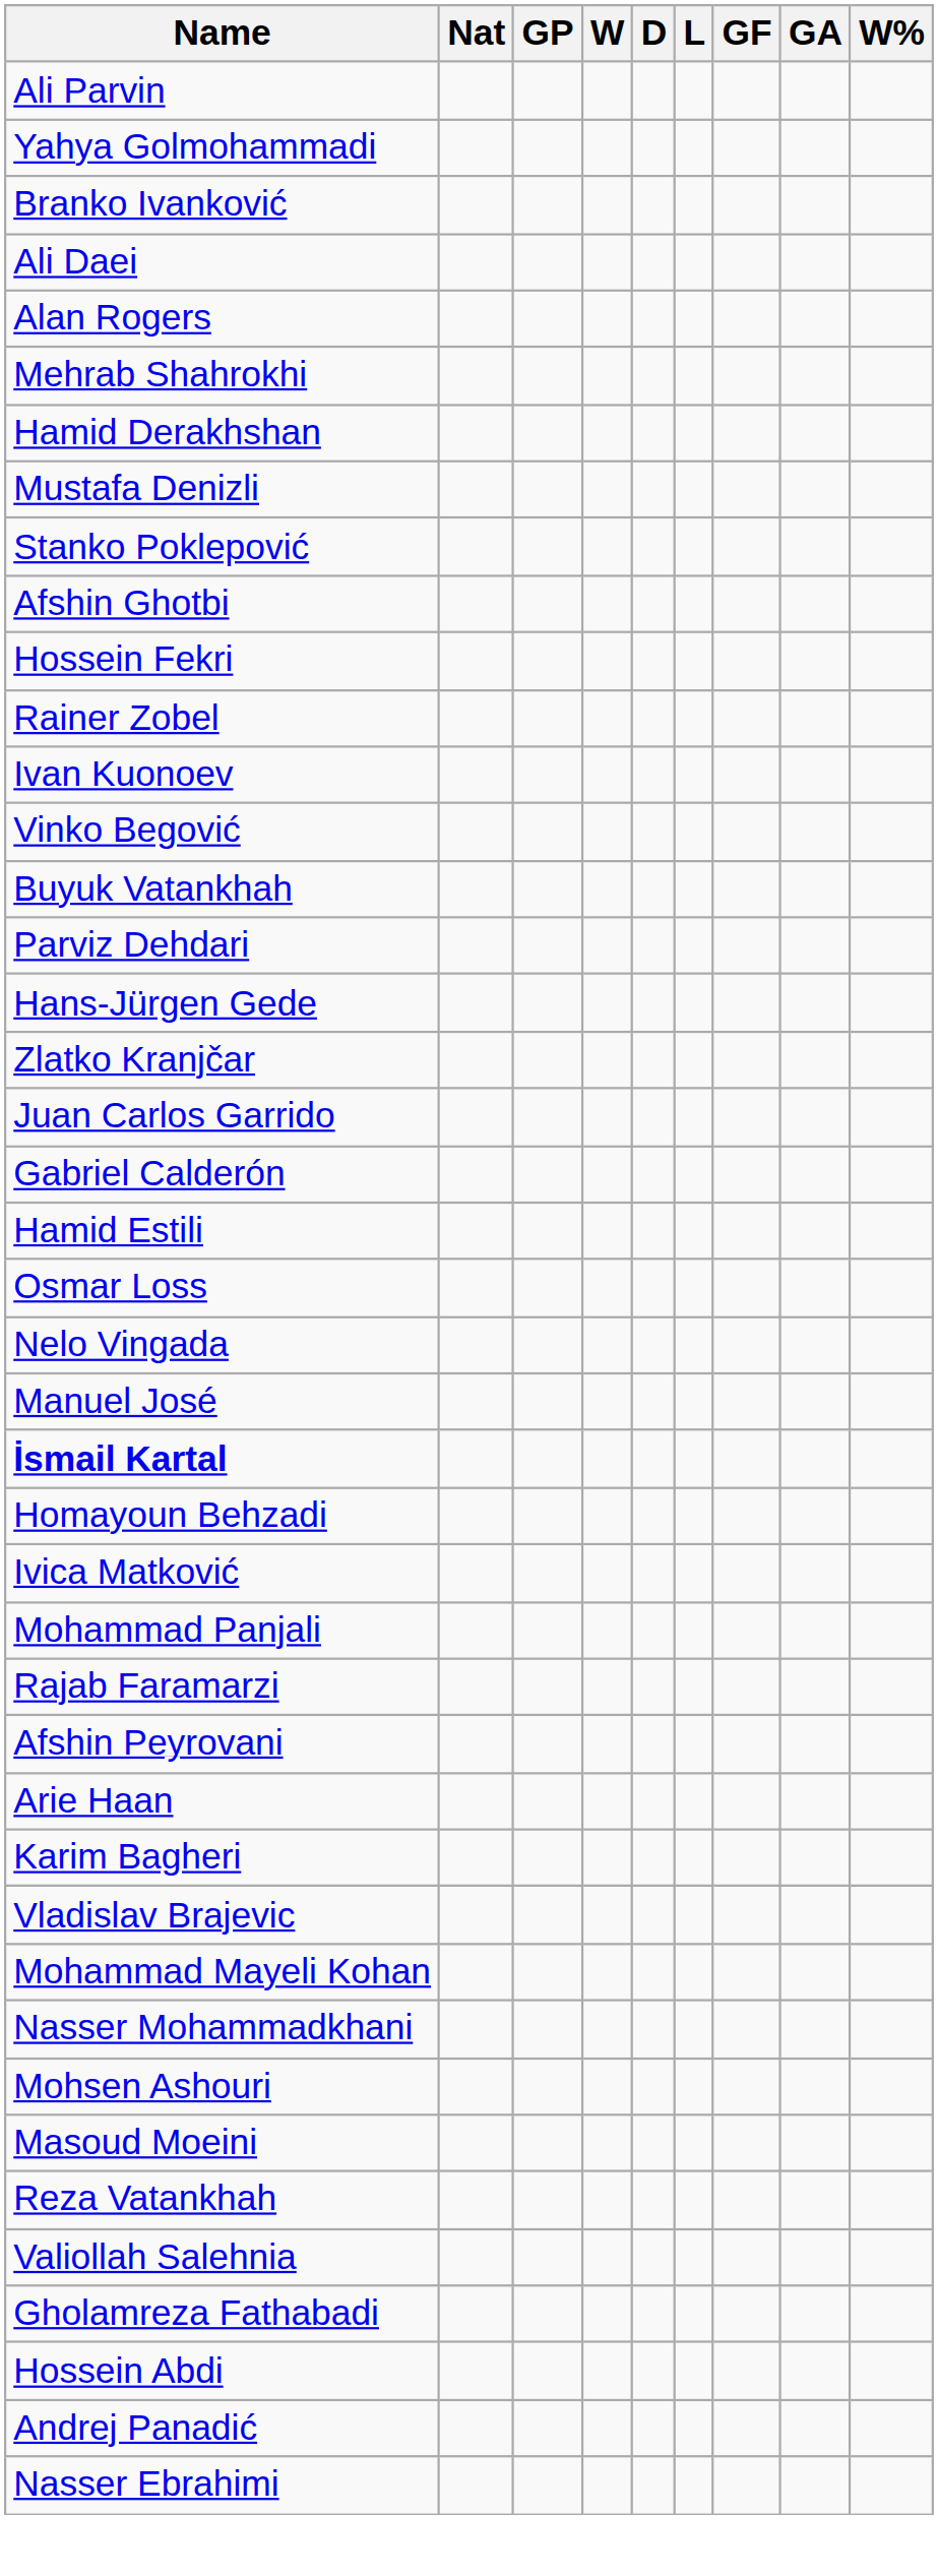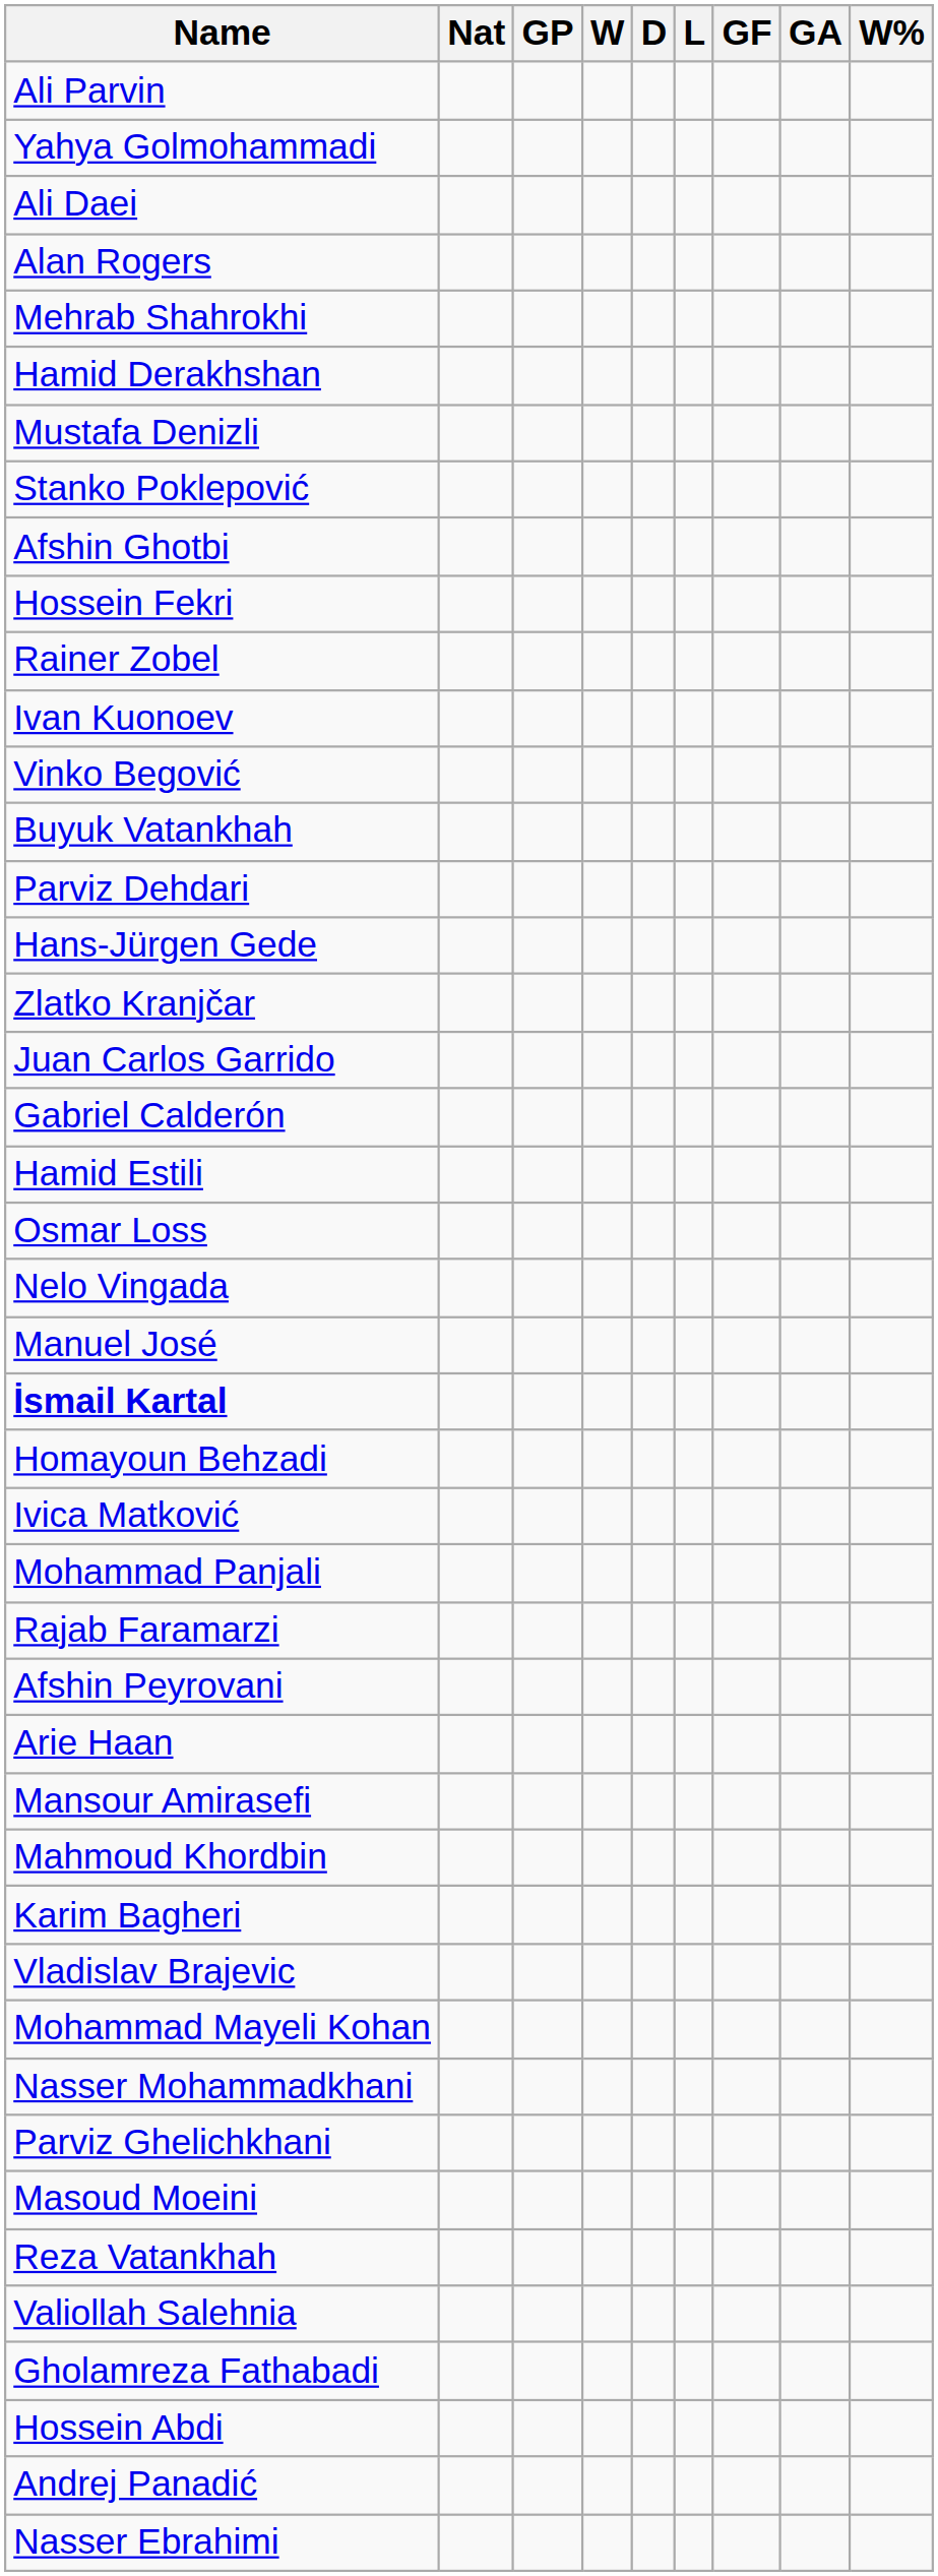- row: Branko Ivanković
+ row: Mansour Amirasefi
+ row: Mahmoud Khordbin
- row: Mohsen Ashouri
+ row: Parviz Ghelichkhani
